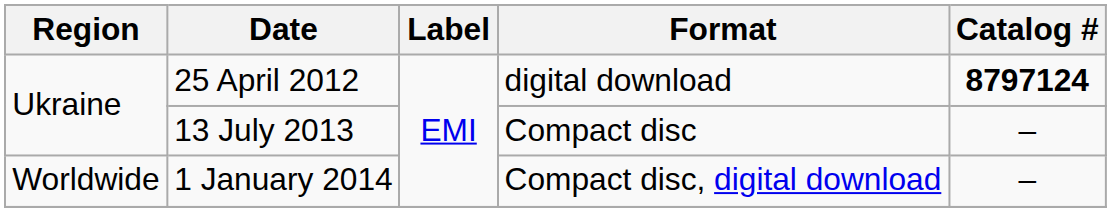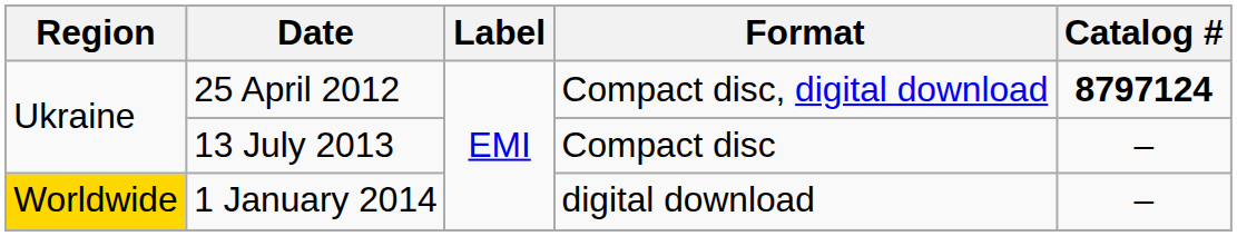25 April 2012 | Format: digital download -> Compact disc, digital download
1 January 2014 | Region: no background -> gold background
1 January 2014 | Format: Compact disc, digital download -> digital download
